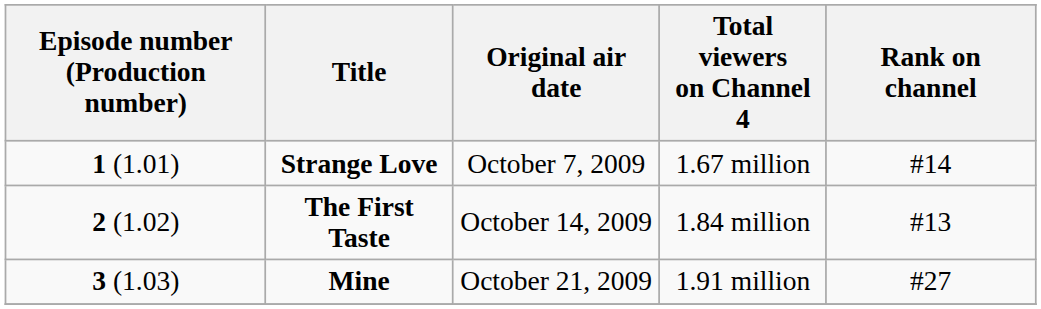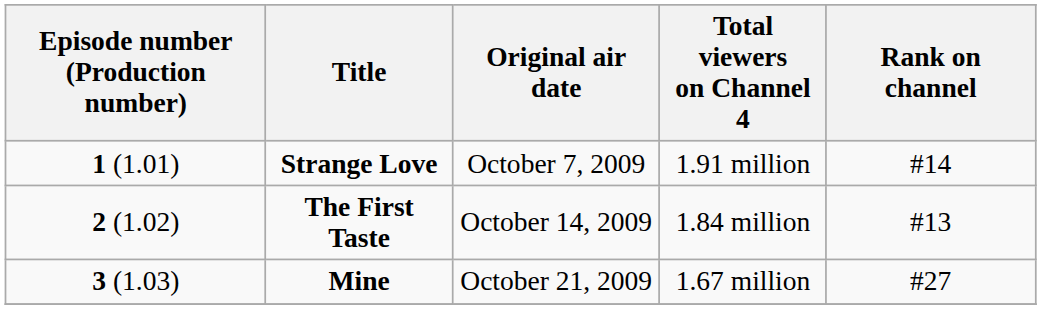Strange Love | Total viewers on Channel 4: 1.67 million -> 1.91 million
Mine | Total viewers on Channel 4: 1.91 million -> 1.67 million
